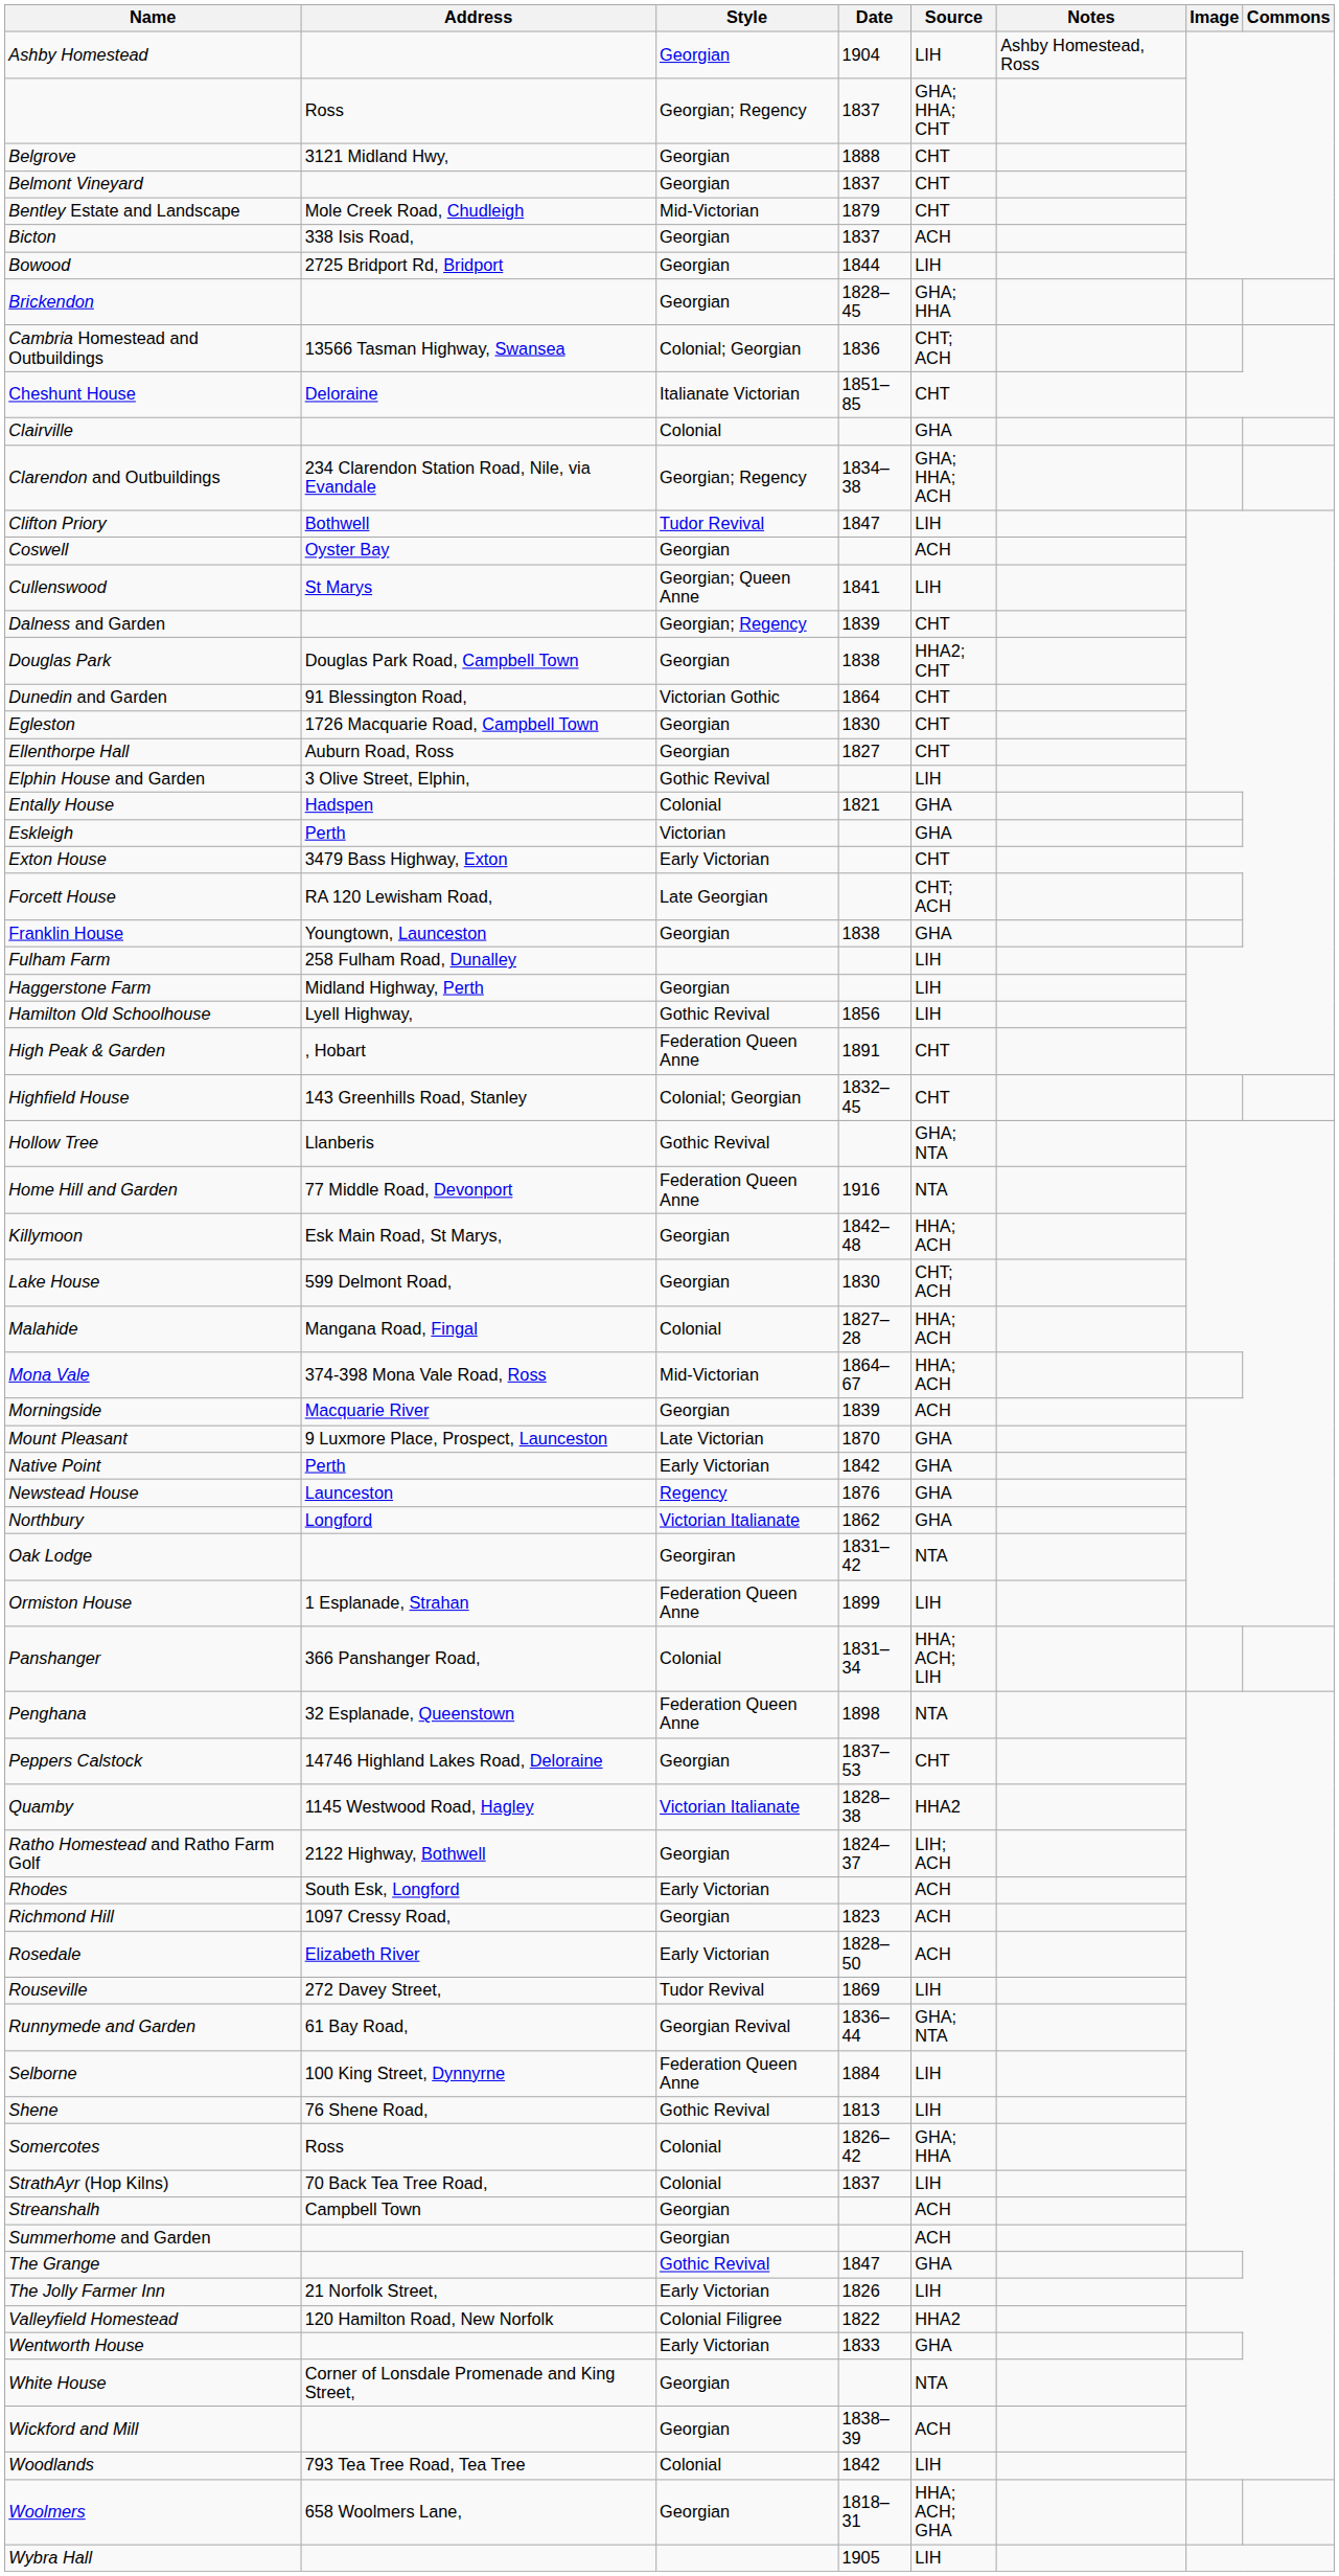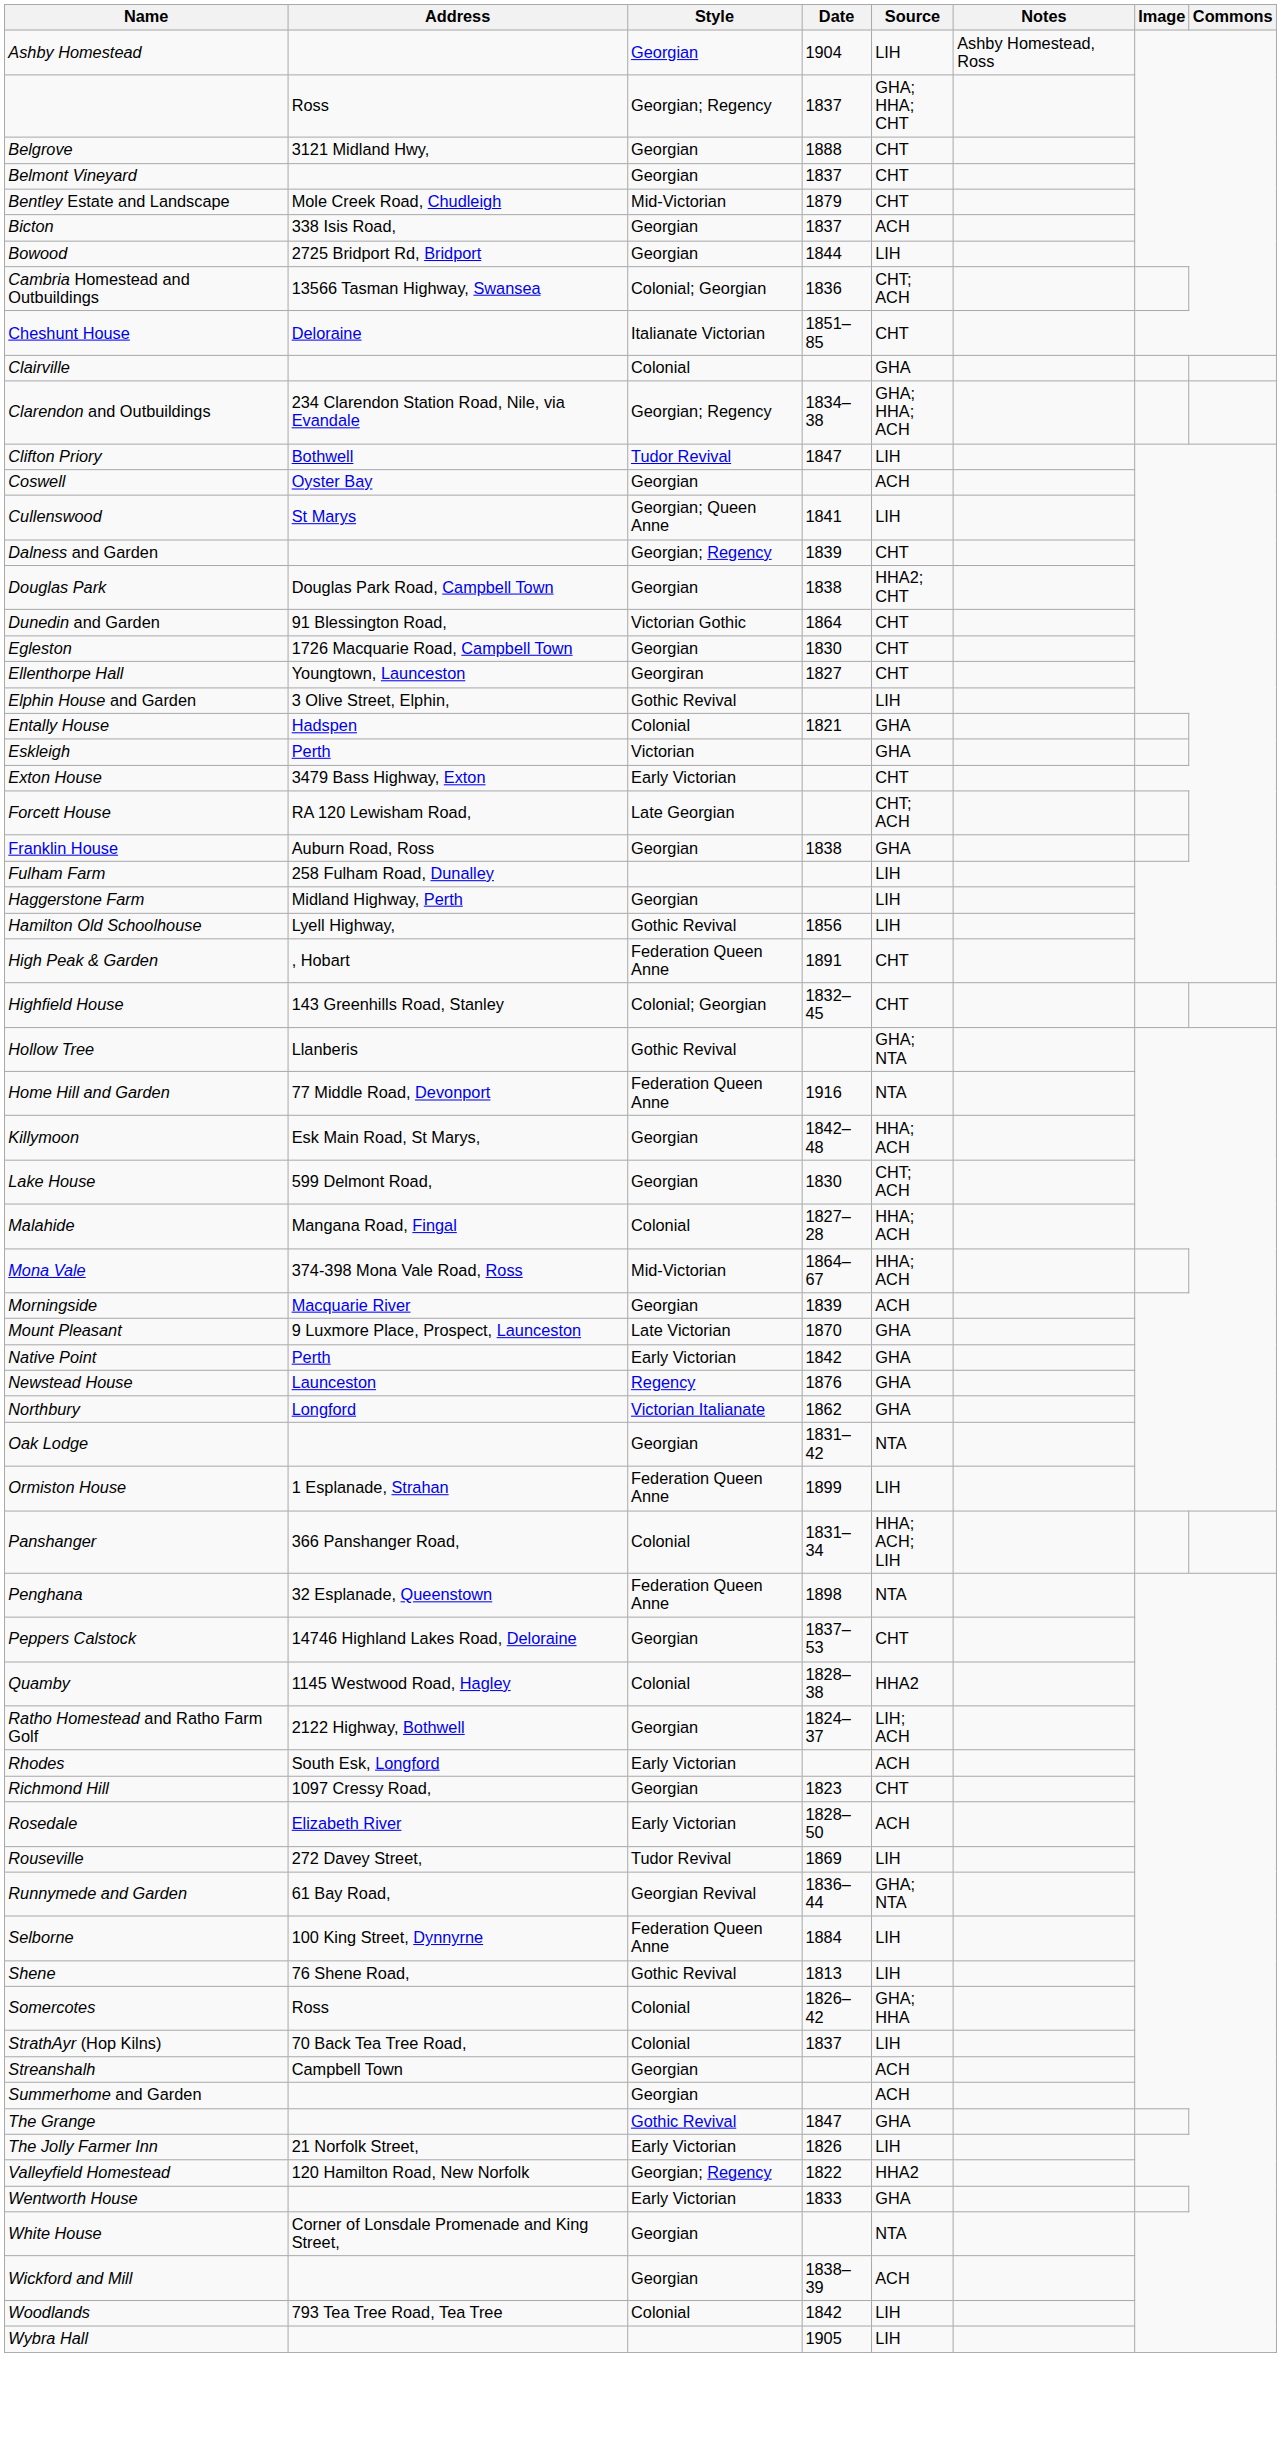- row: Brickendon | Georgian | 1828–45 | GHA; HHA
Ellenthorpe Hall | Address: Auburn Road, Ross -> Youngtown, Launceston
Ellenthorpe Hall | Style: Georgian -> Georgiran
Franklin House | Address: Youngtown, Launceston -> Auburn Road, Ross
Oak Lodge | Style: Georgiran -> Georgian
Quamby | Style: Victorian Italianate -> Colonial
Richmond Hill | Source: ACH -> CHT
Valleyfield Homestead | Style: Colonial Filigree -> Georgian; Regency
- row: Woolmers | 658 Woolmers Lane, | Georgian | 1818–31 | HHA; ACH; GHA
